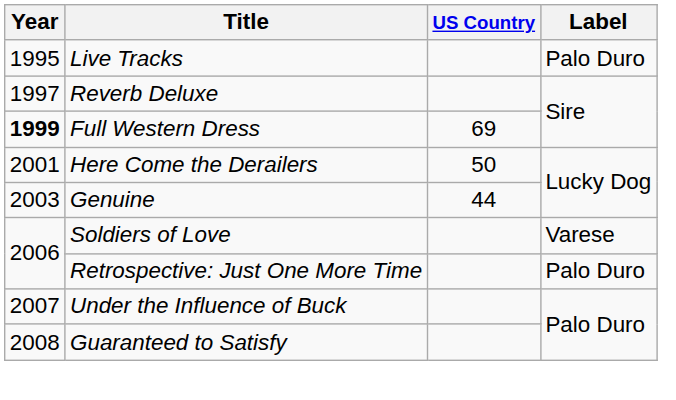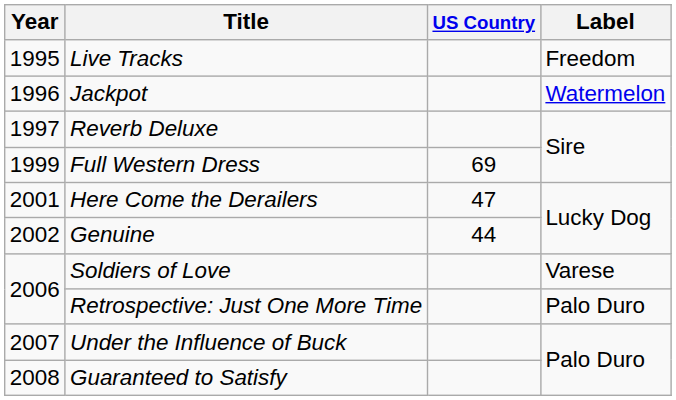Live Tracks | Label: Palo Duro -> Freedom
+ row: 1996 | Jackpot | Watermelon
Full Western Dress | Year: bold -> normal
Here Come the Derailers | US Country: 50 -> 47
Genuine | Year: 2003 -> 2002
